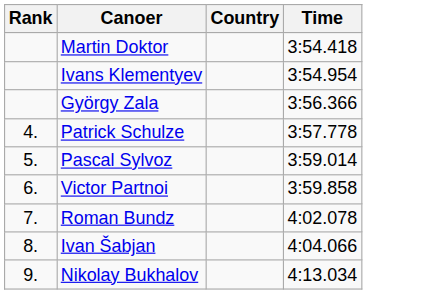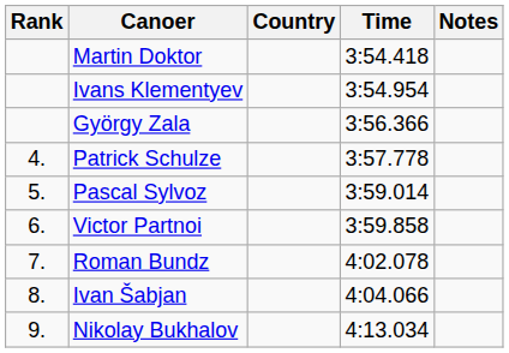+ column: Notes
